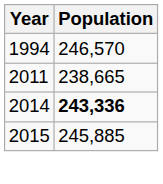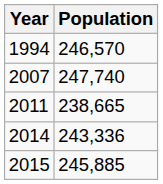+ row: 2007 | 247,740
2014 | Population: bold -> normal
